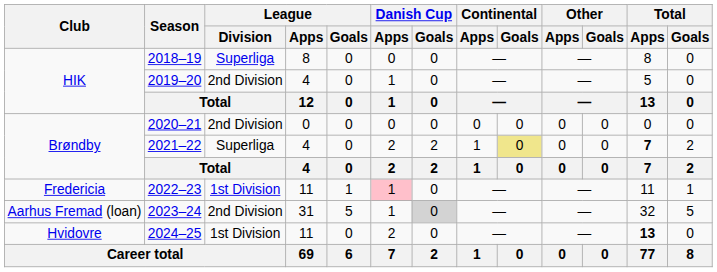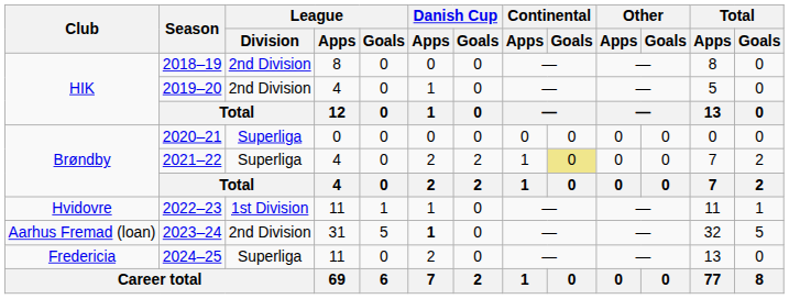2018–19 | League / Division: Superliga -> 2nd Division
2020–21 | League / Division: 2nd Division -> Superliga
2021–22 | Total / Apps: bold -> normal
2022–23 | Club: Fredericia -> Hvidovre
2022–23 | Danish Cup / Apps: pink background -> no background
2023–24 | Danish Cup / Apps: normal -> bold
2023–24 | Danish Cup / Goals: lightgrey background -> no background
2024–25 | Club: Hvidovre -> Fredericia
2024–25 | League / Division: 1st Division -> Superliga
2024–25 | Total / Apps: bold -> normal
